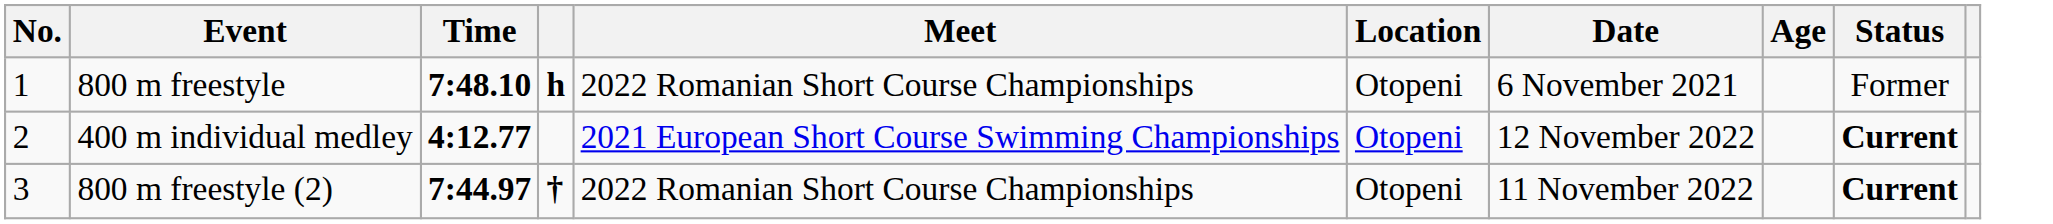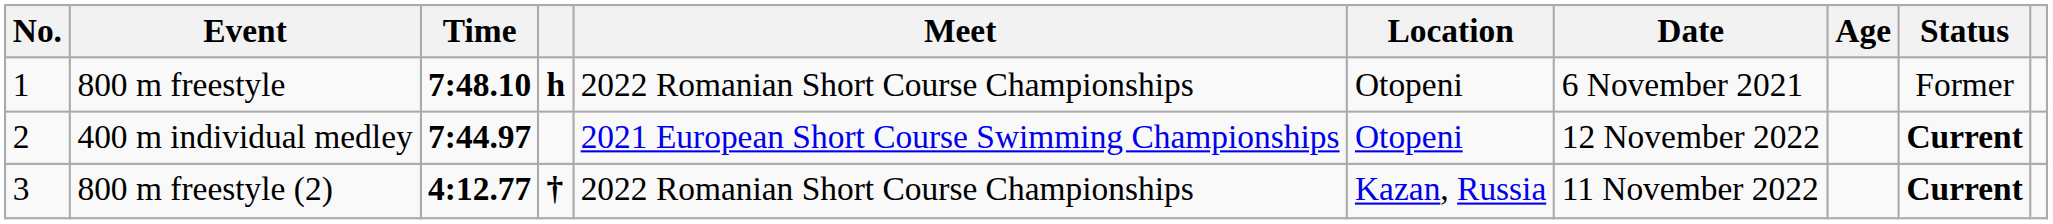400 m individual medley | Time: 4:12.77 -> 7:44.97
800 m freestyle (2) | Time: 7:44.97 -> 4:12.77
800 m freestyle (2) | Location: Otopeni -> Kazan, Russia
